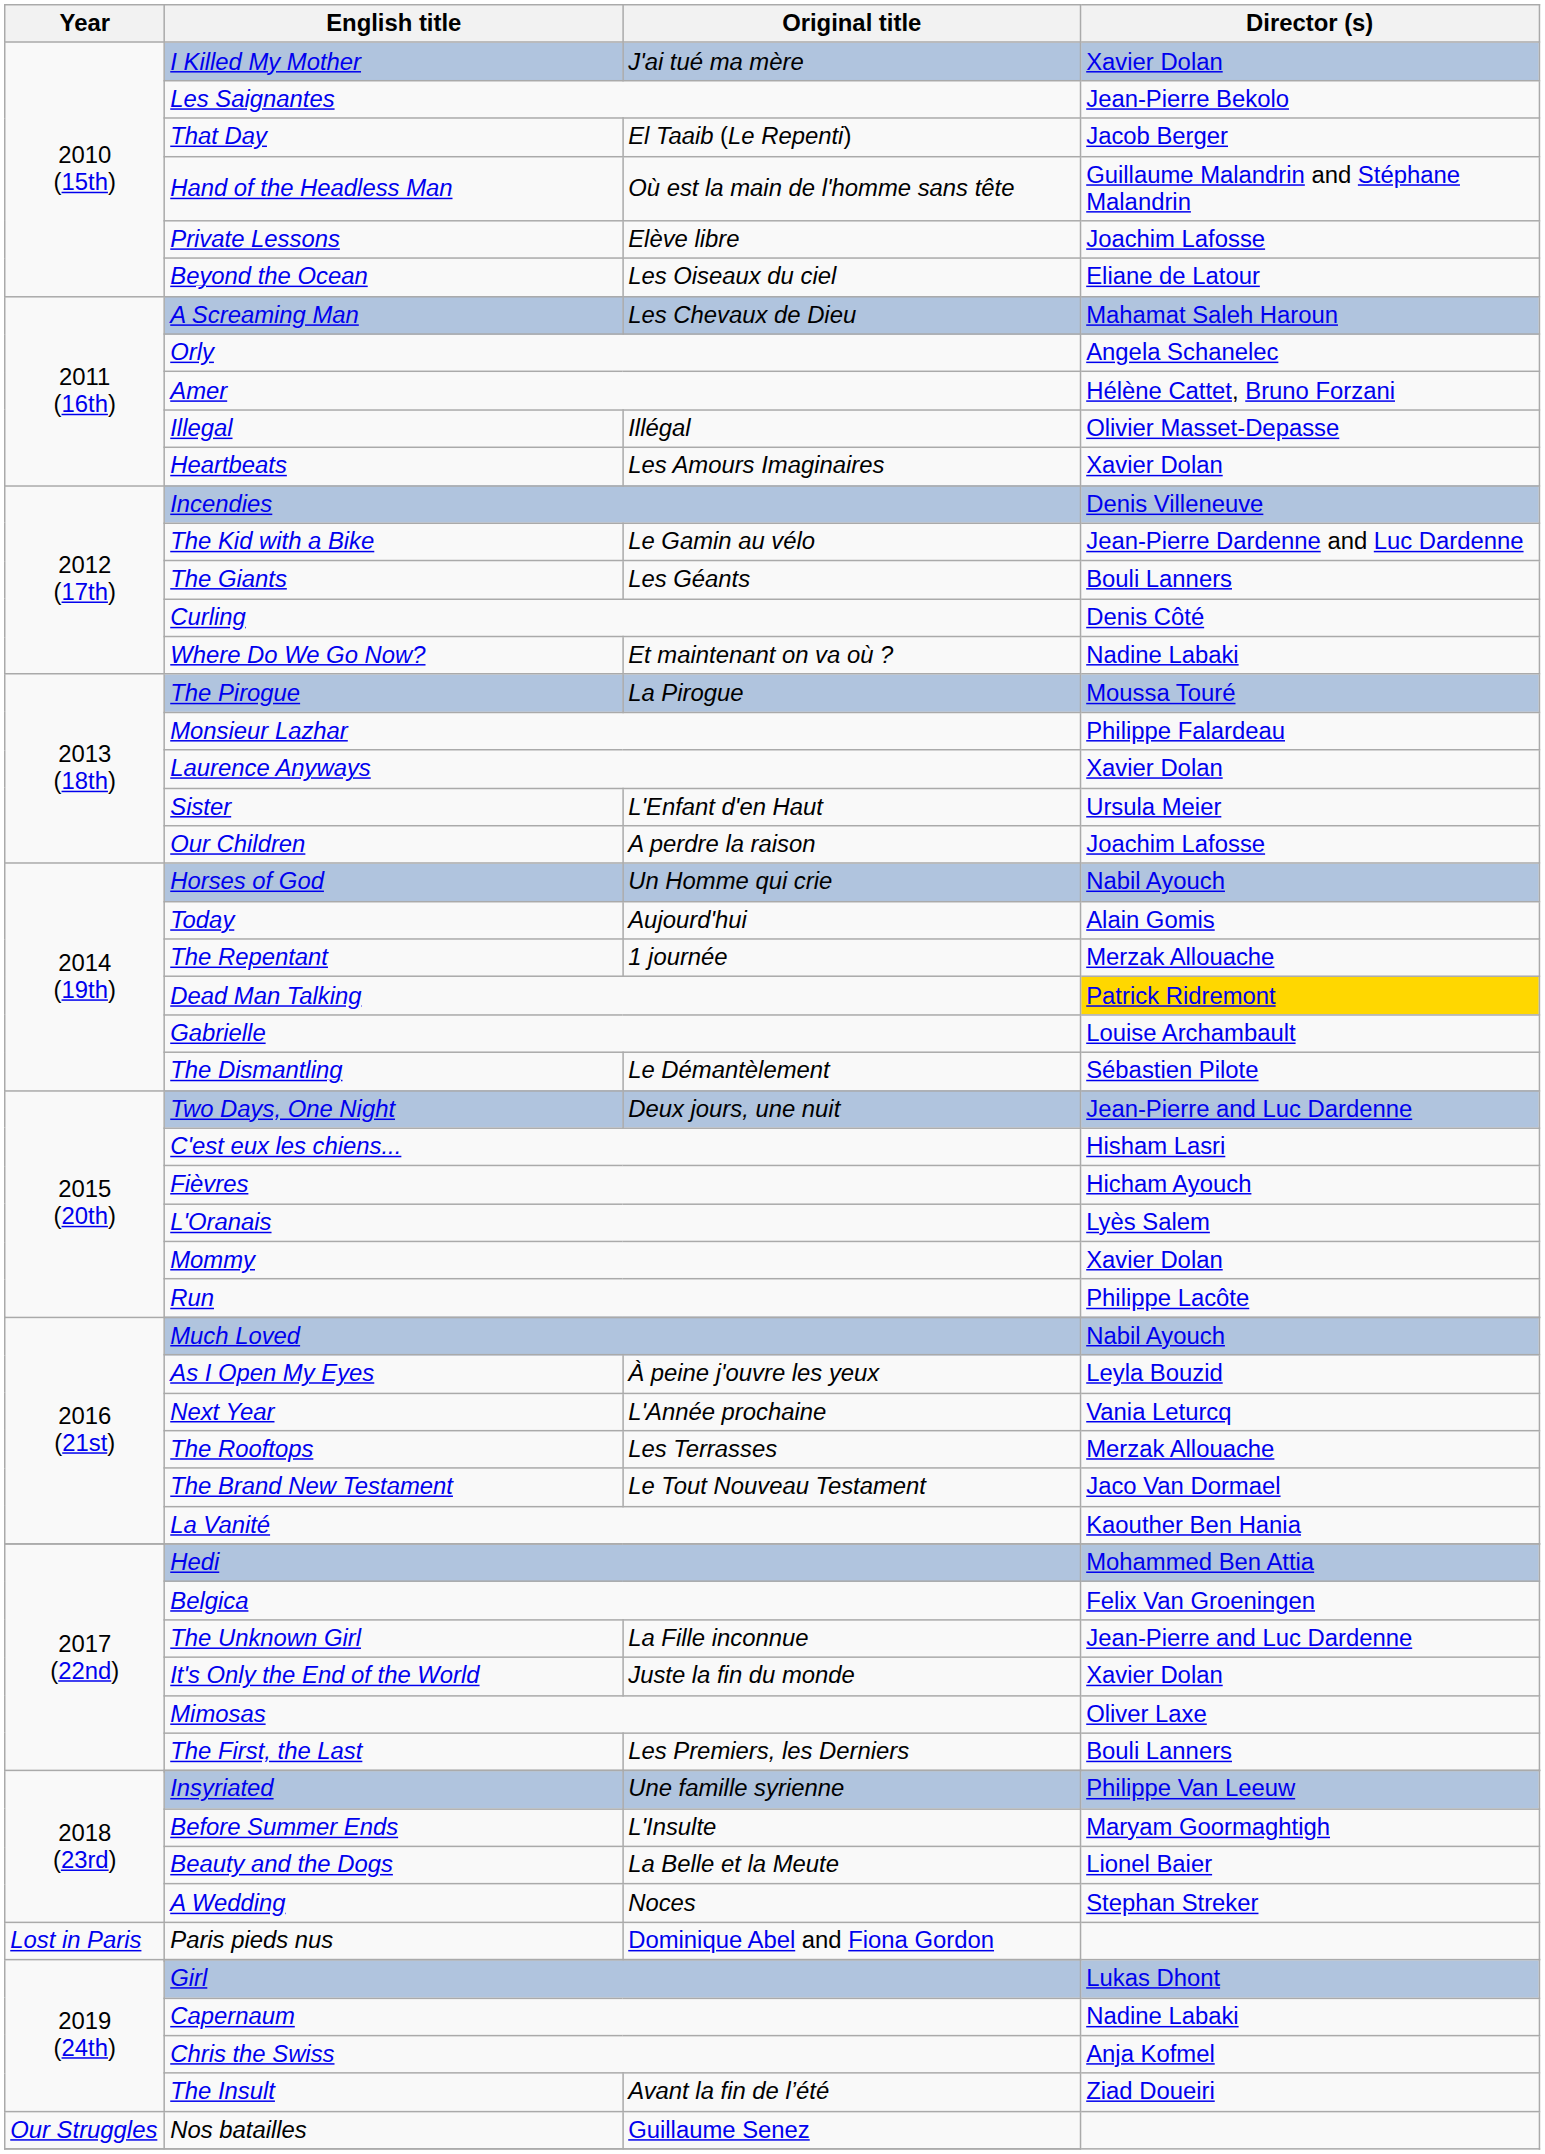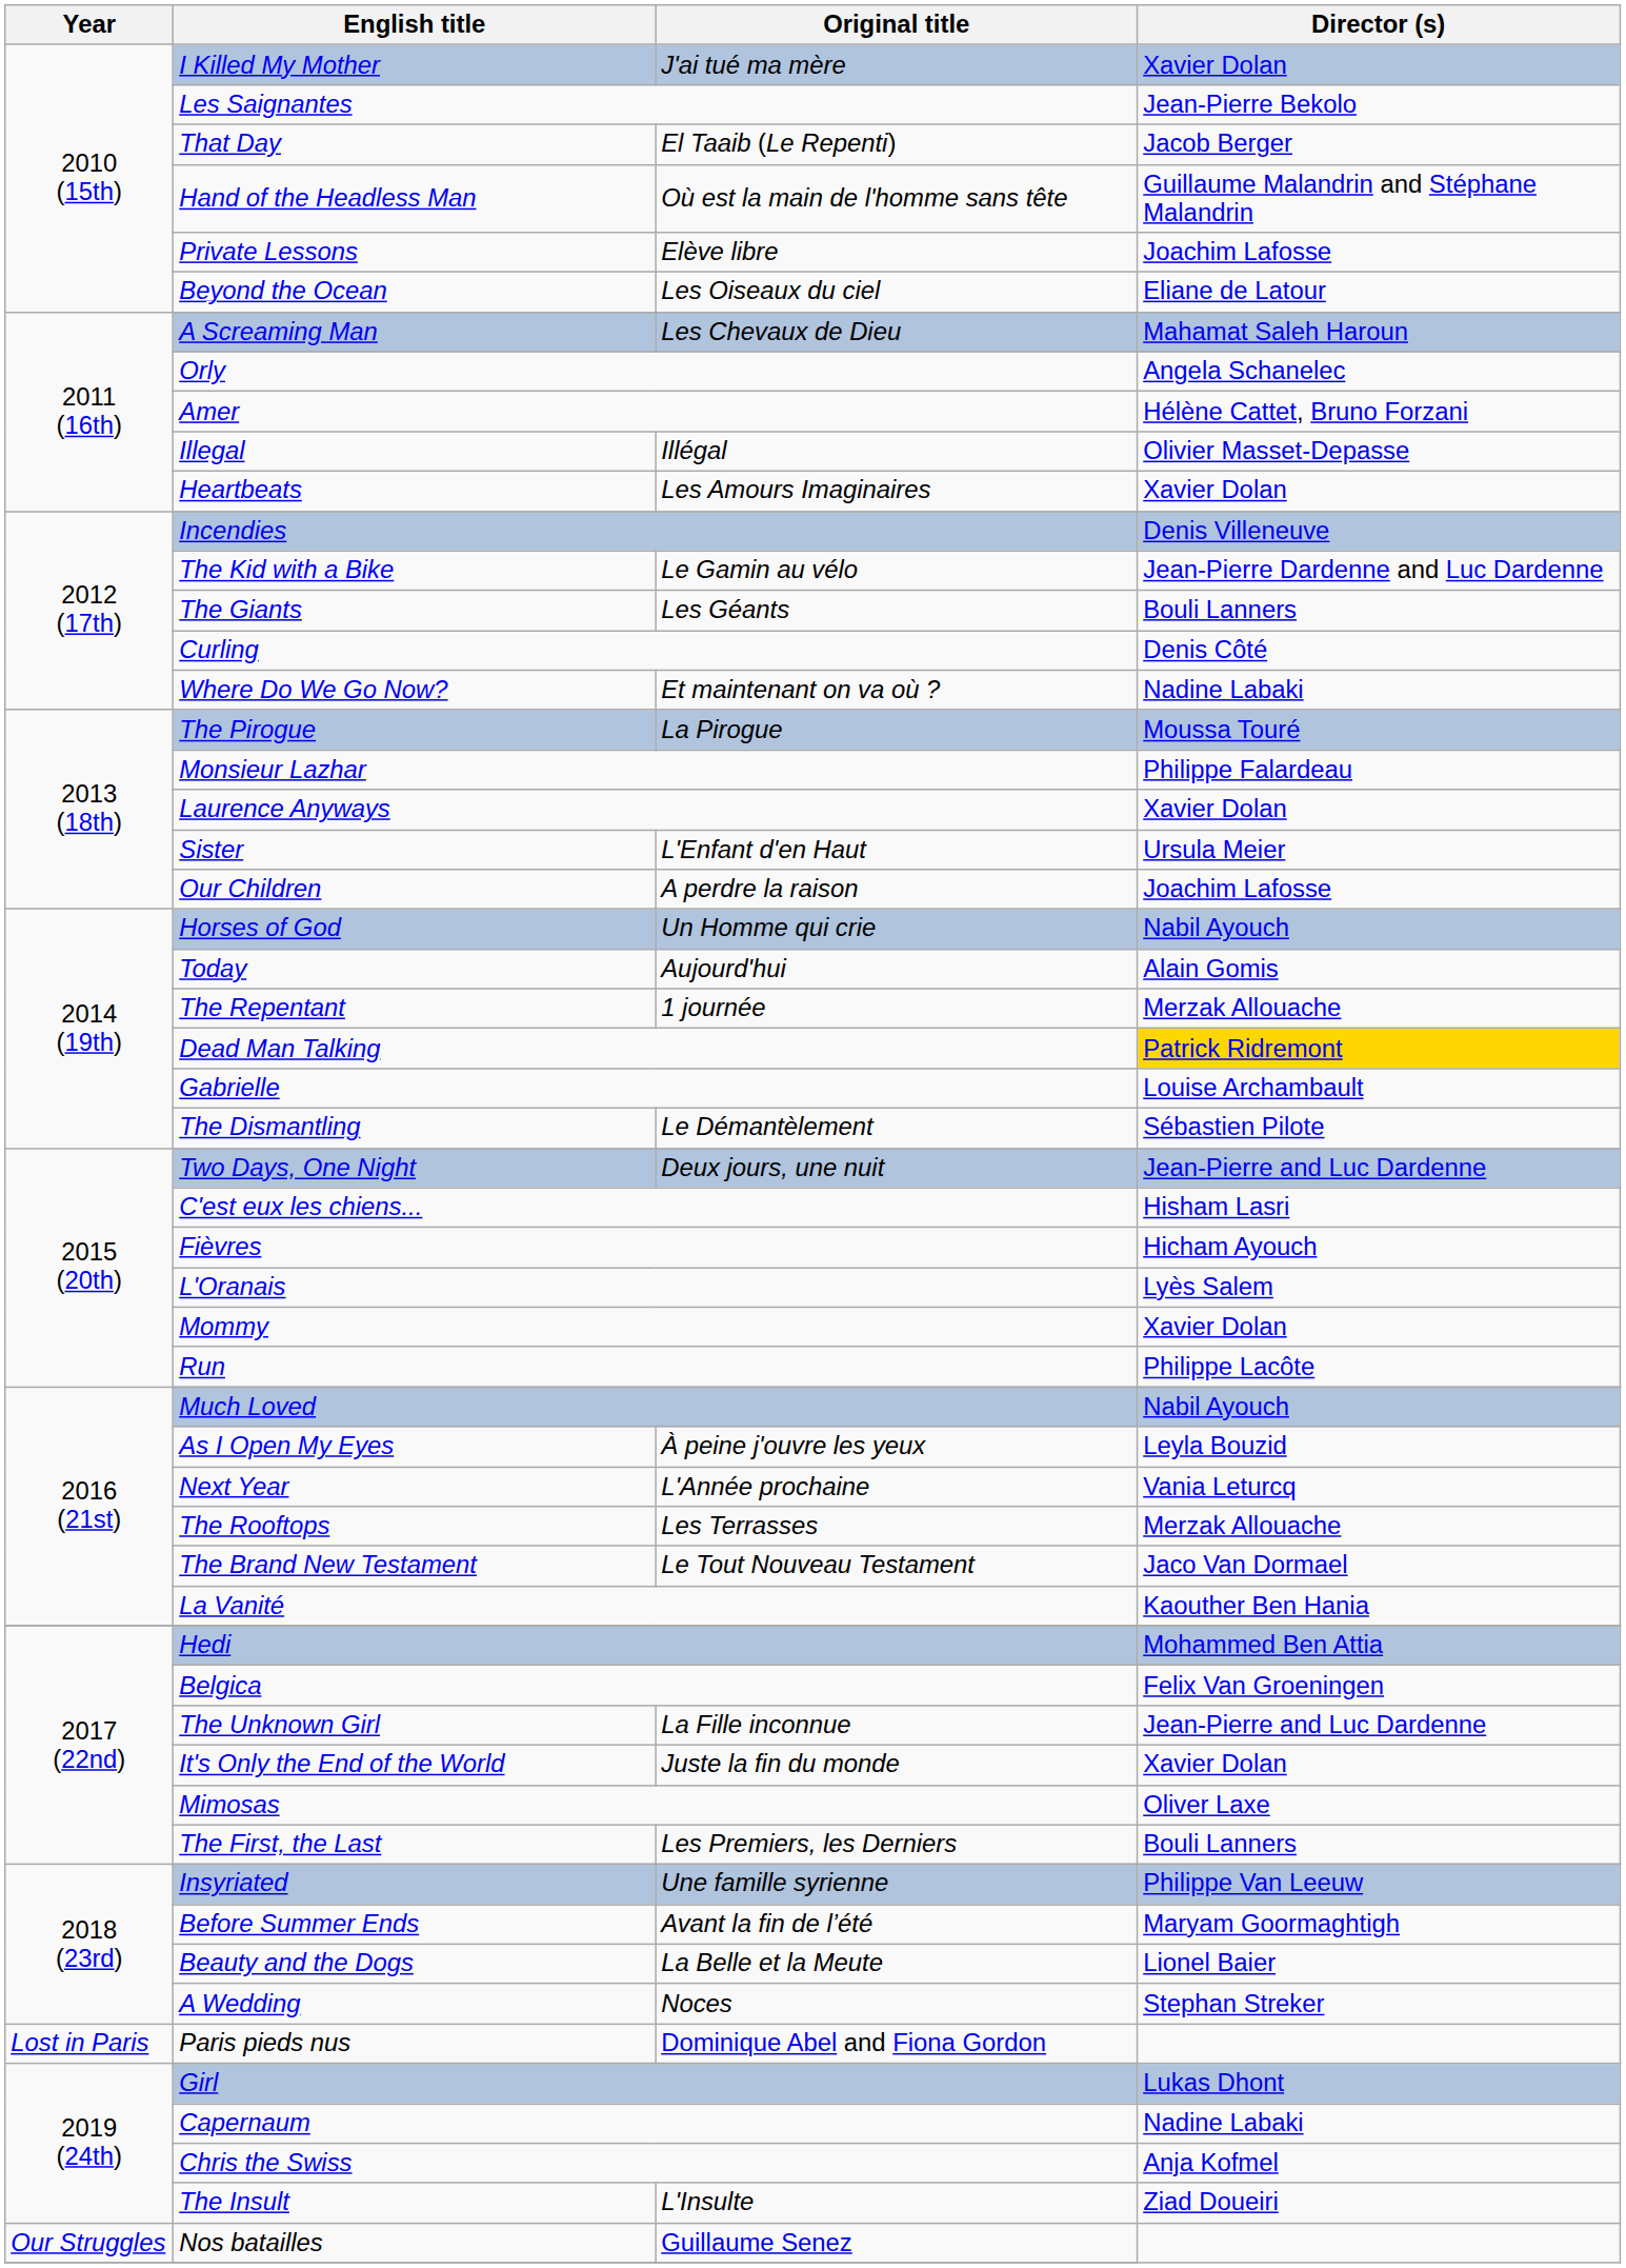Before Summer Ends | Original title: L'Insulte -> Avant la fin de l’été
The Insult | Original title: Avant la fin de l’été -> L'Insulte
